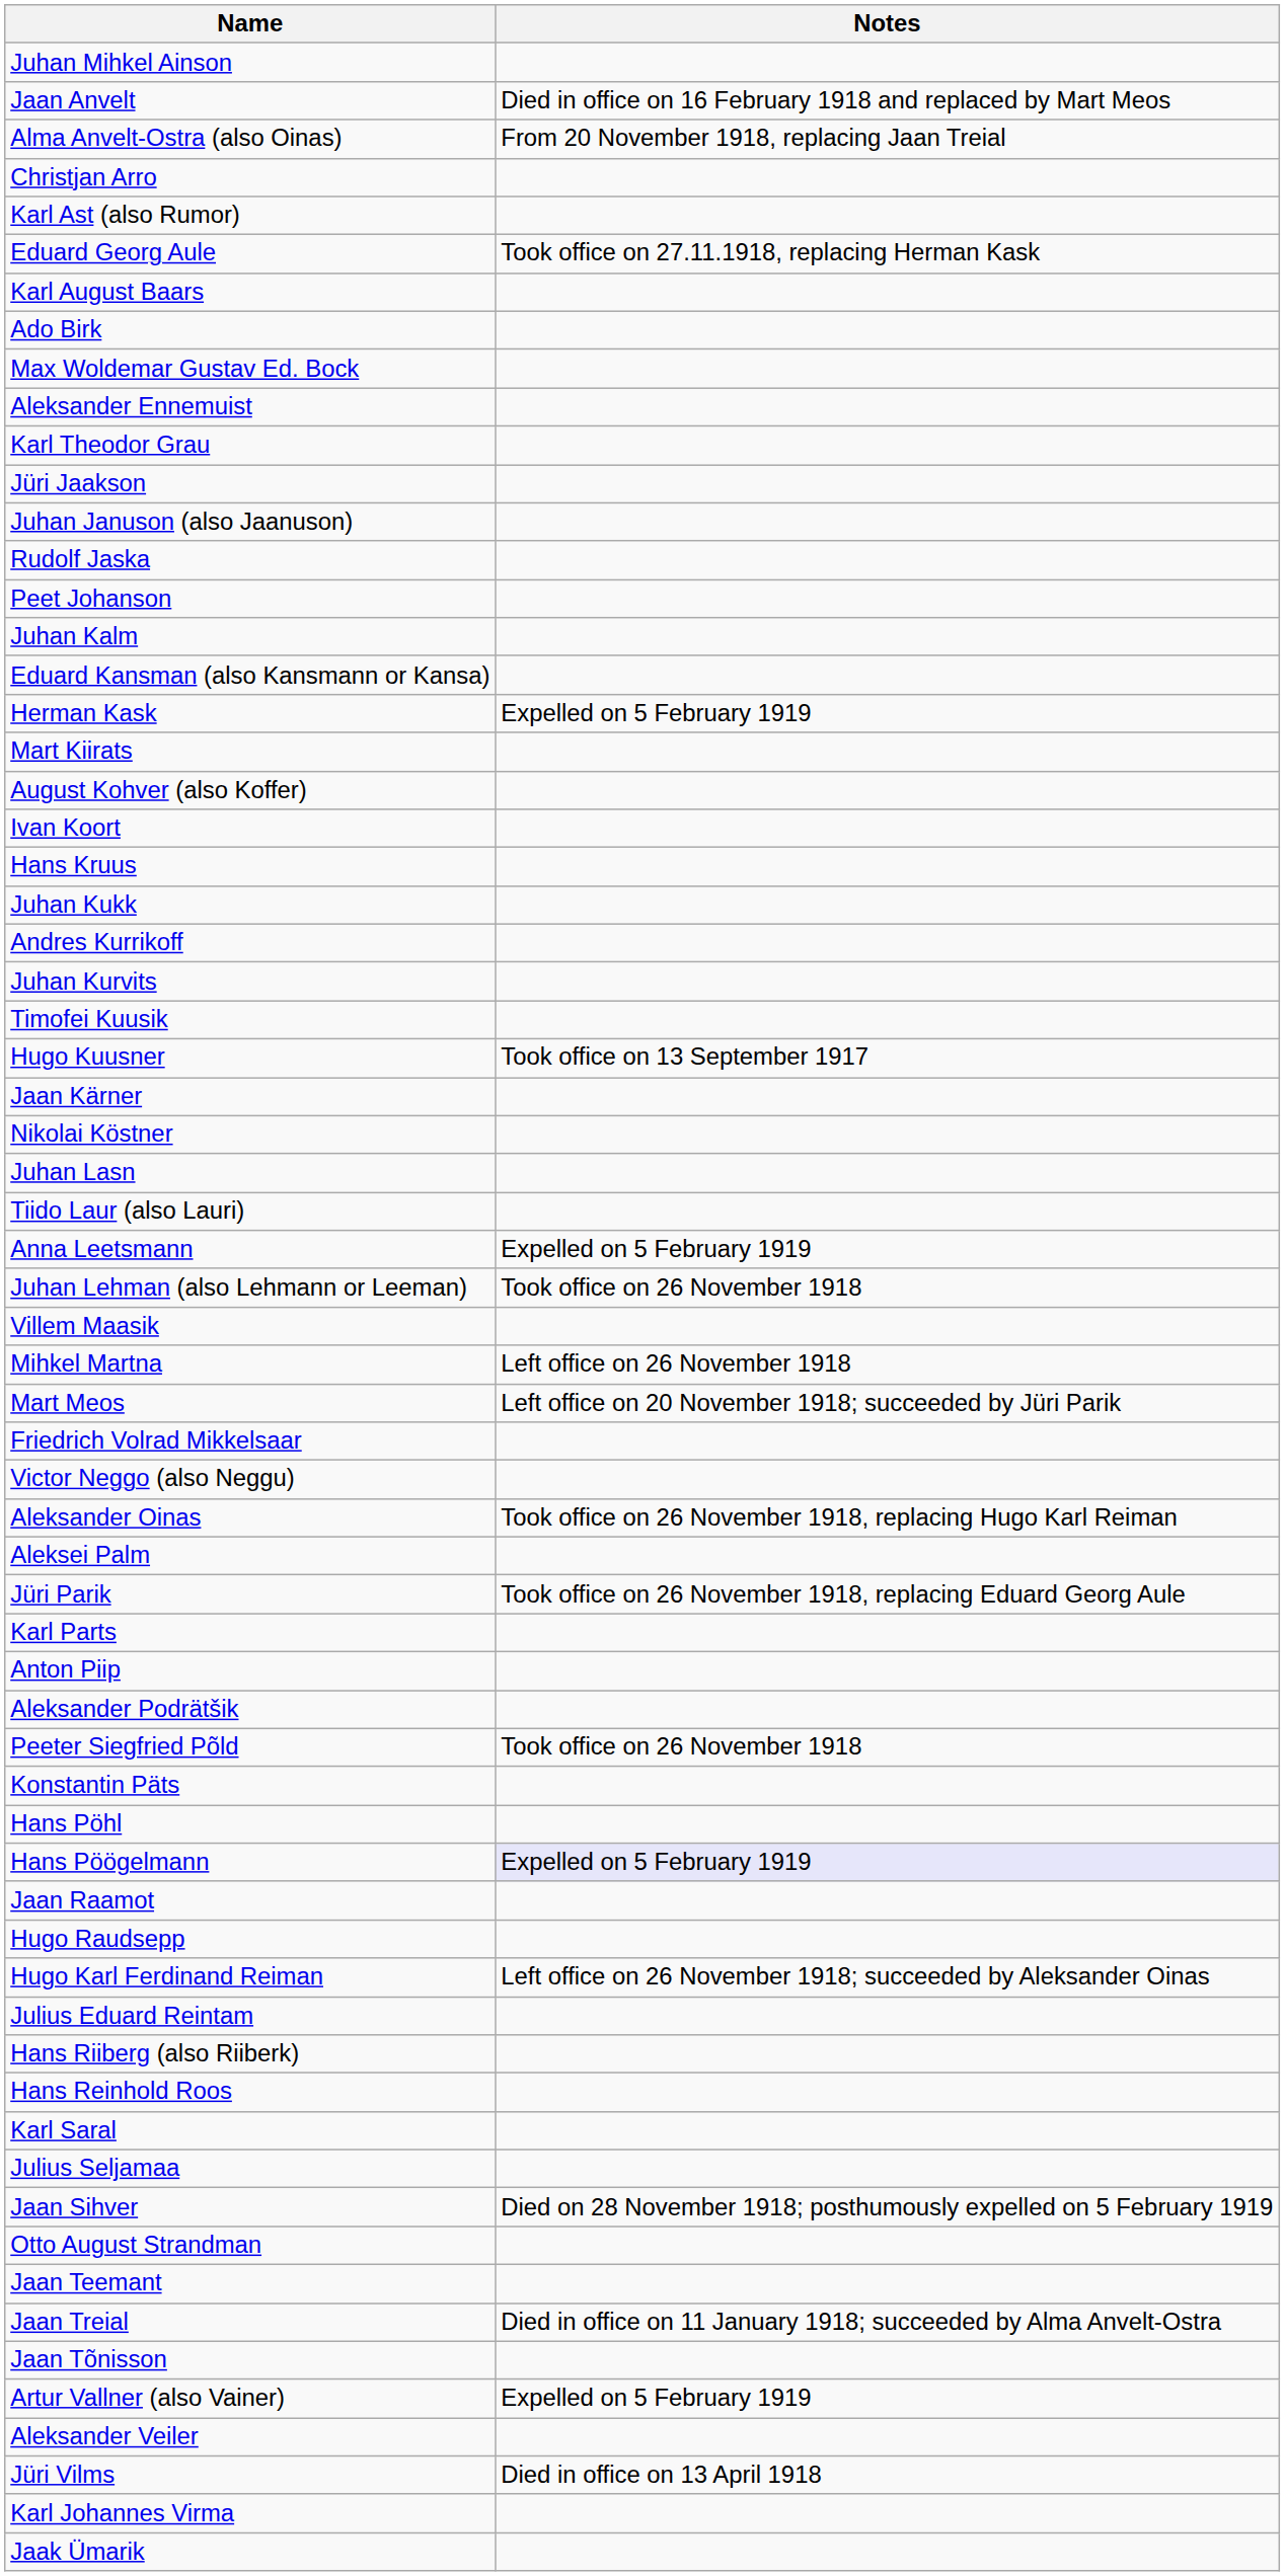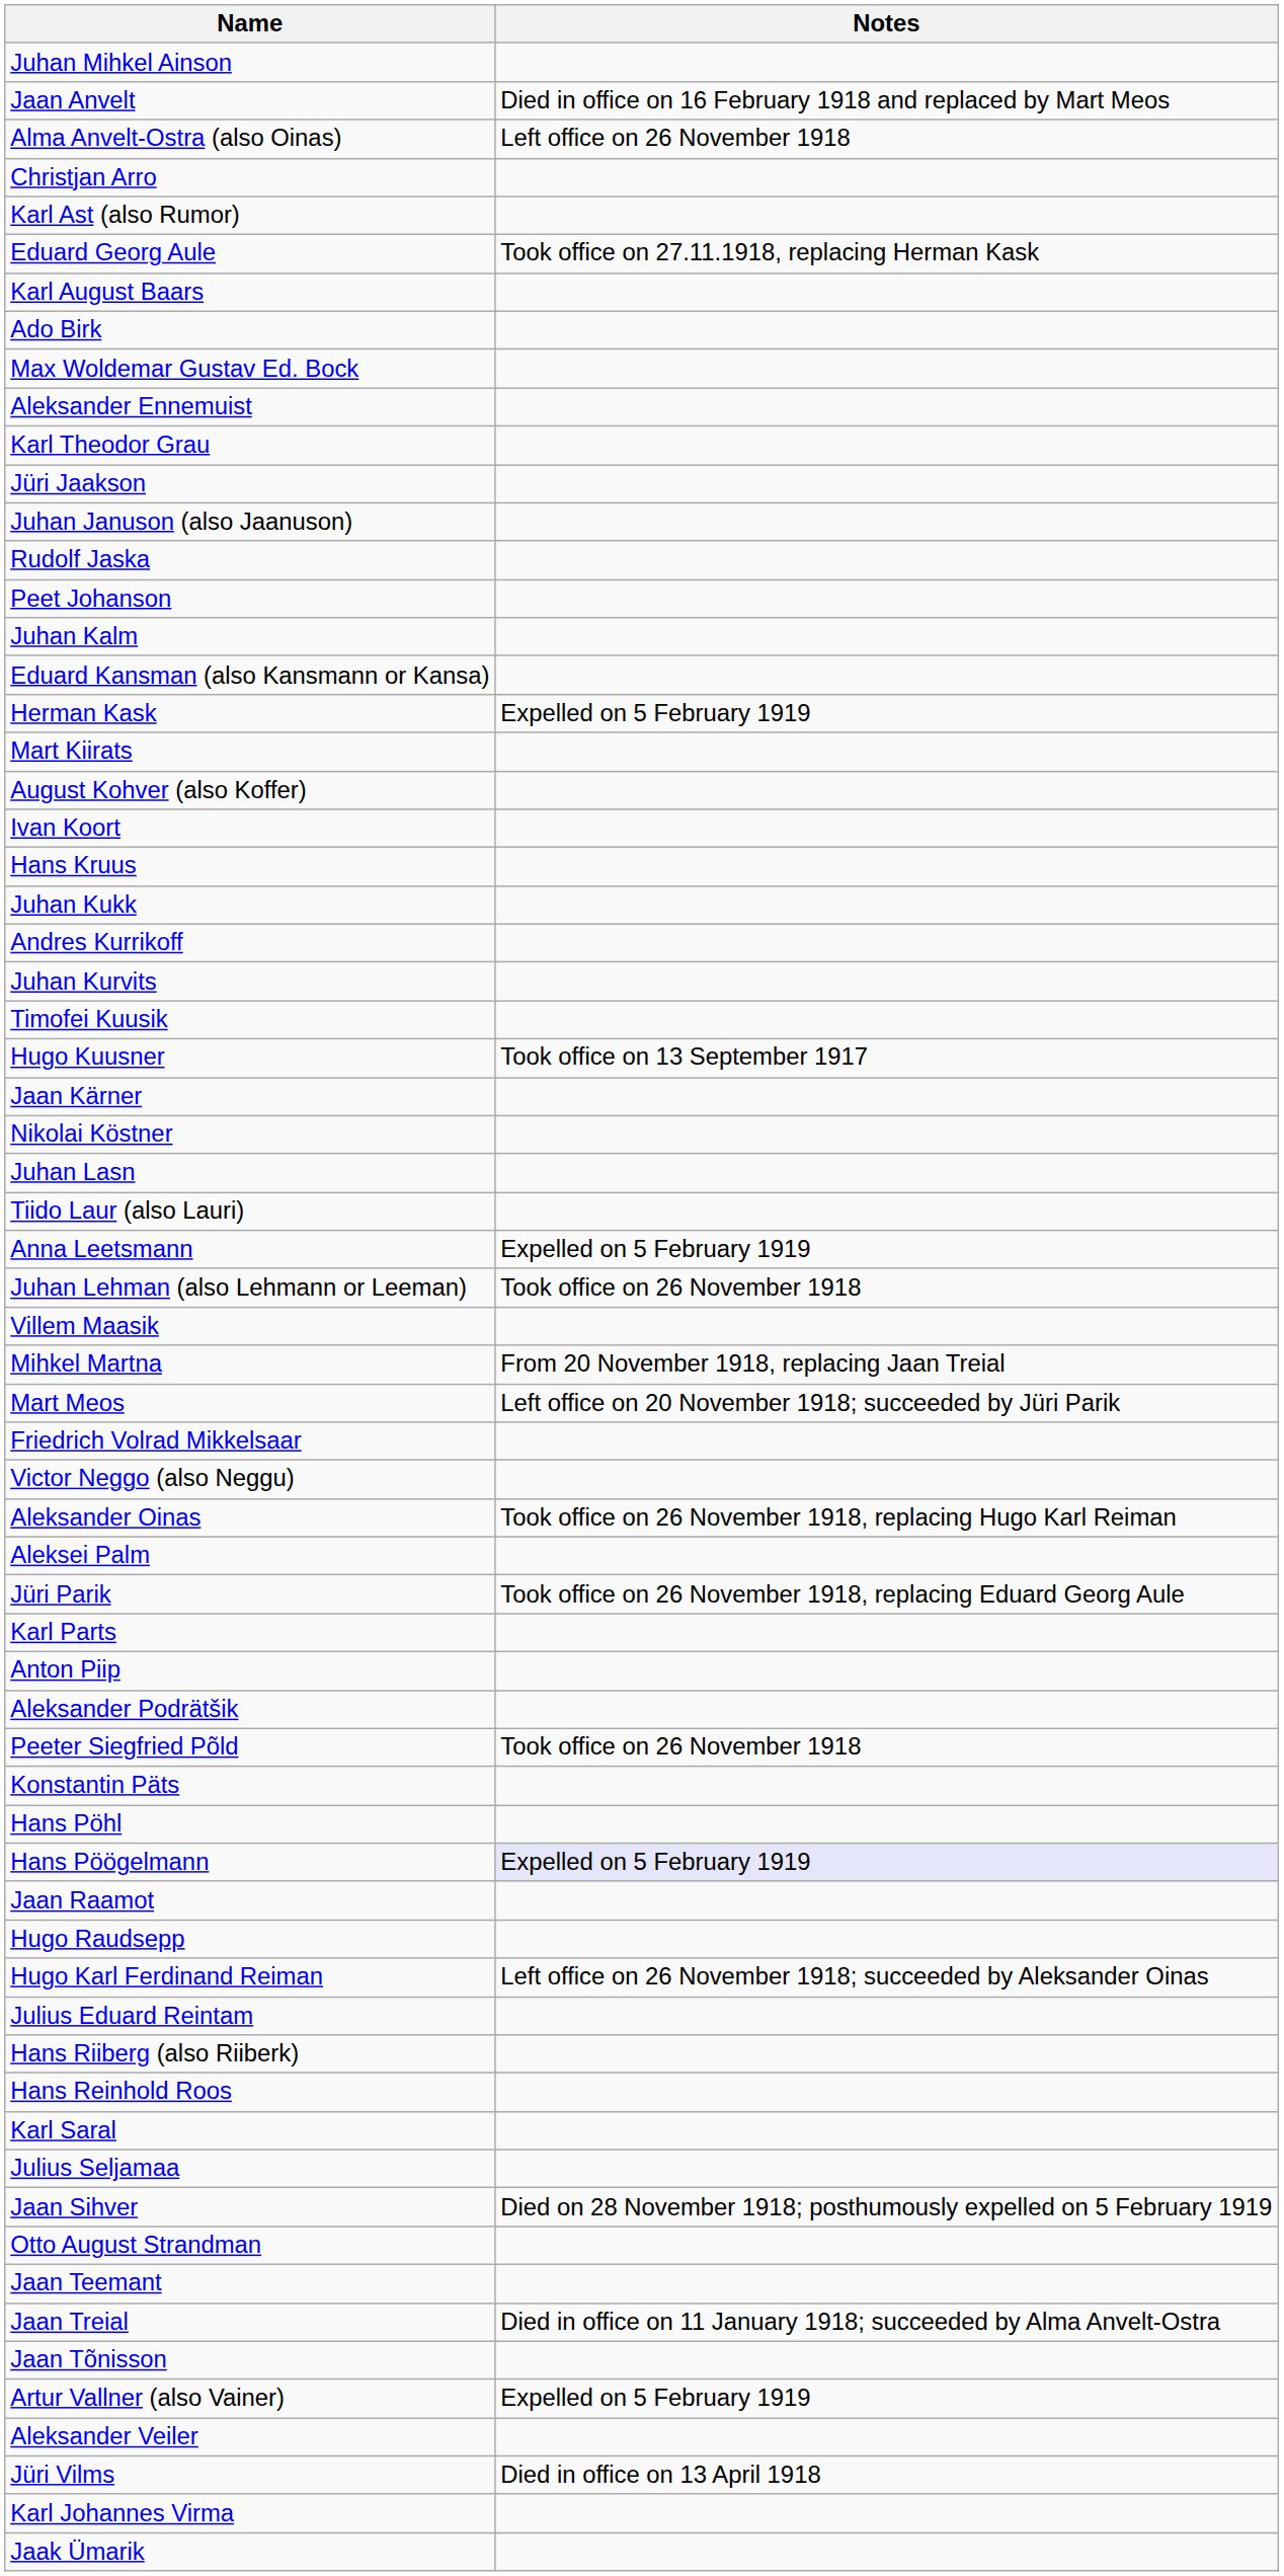Alma Anvelt-Ostra (also Oinas) | Notes: From 20 November 1918, replacing Jaan Treial -> Left office on 26 November 1918
Mihkel Martna | Notes: Left office on 26 November 1918 -> From 20 November 1918, replacing Jaan Treial
